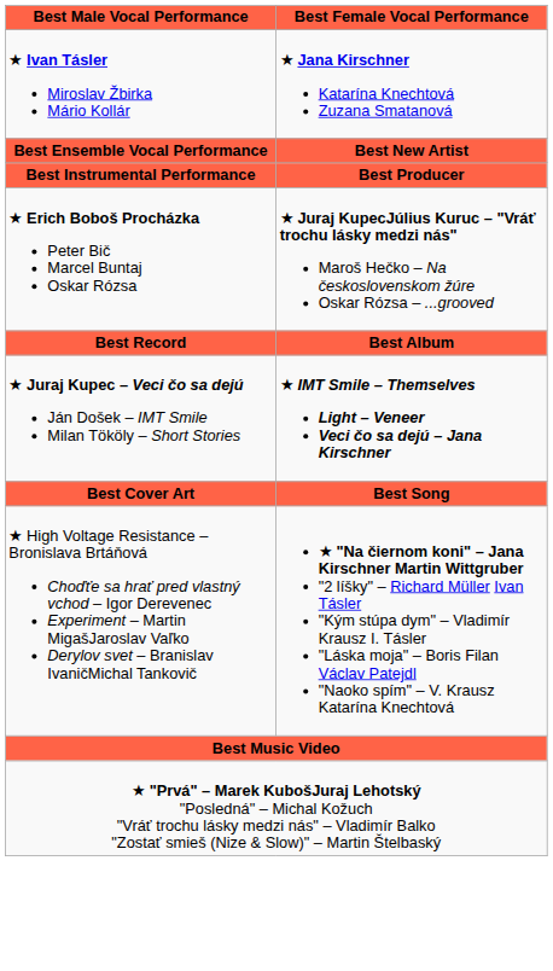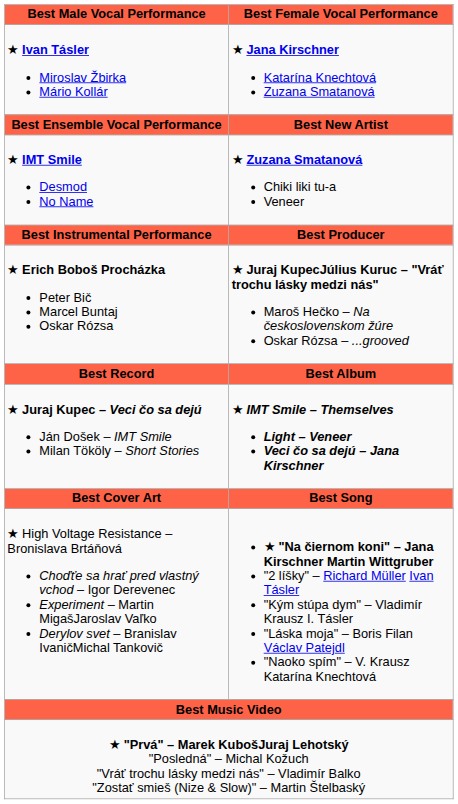+ row: ★ IMT Smile Desmod No Name | ★ Zuzana Smatanová Chiki liki tu-a Veneer
